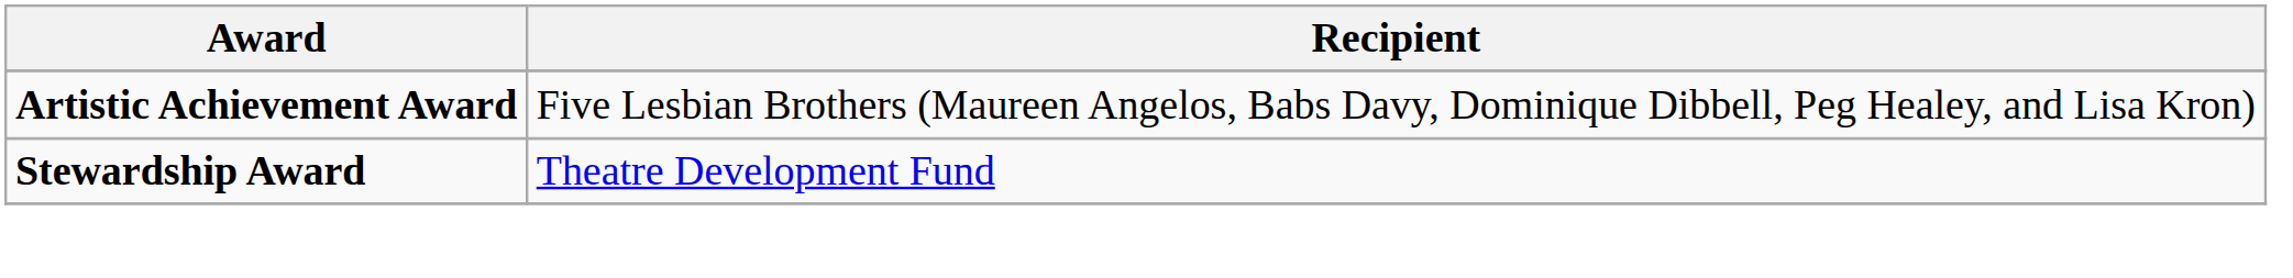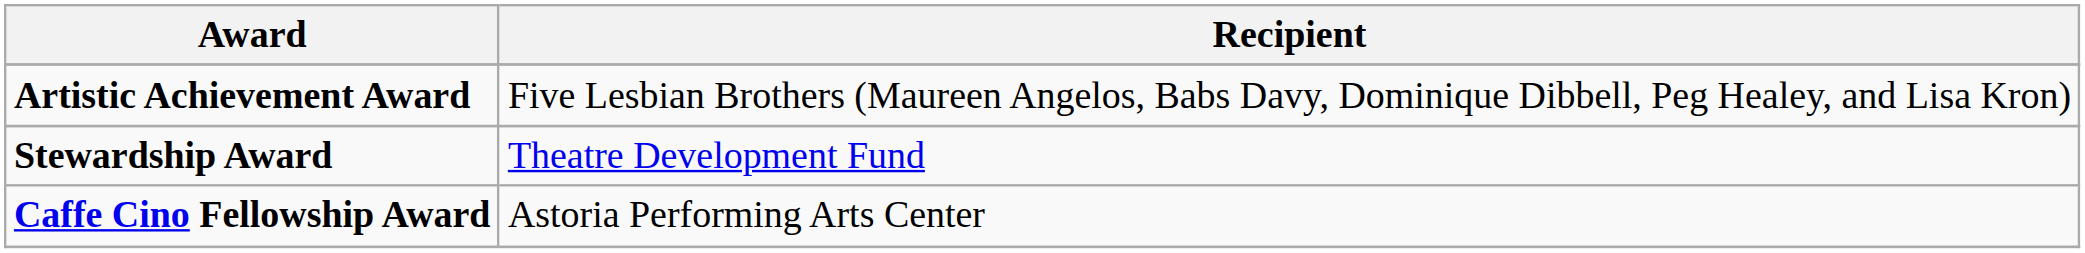+ row: Caffe Cino Fellowship Award | Astoria Performing Arts Center
